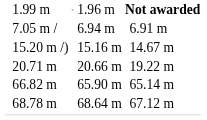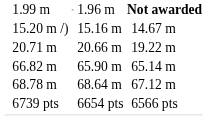- row: 7.05 m / | 6.94 m | 6.91 m
+ row: 6739 pts | 6654 pts | 6566 pts
